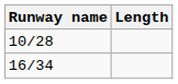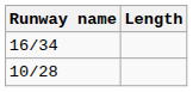rows swapped: 10/28 <-> 16/34
